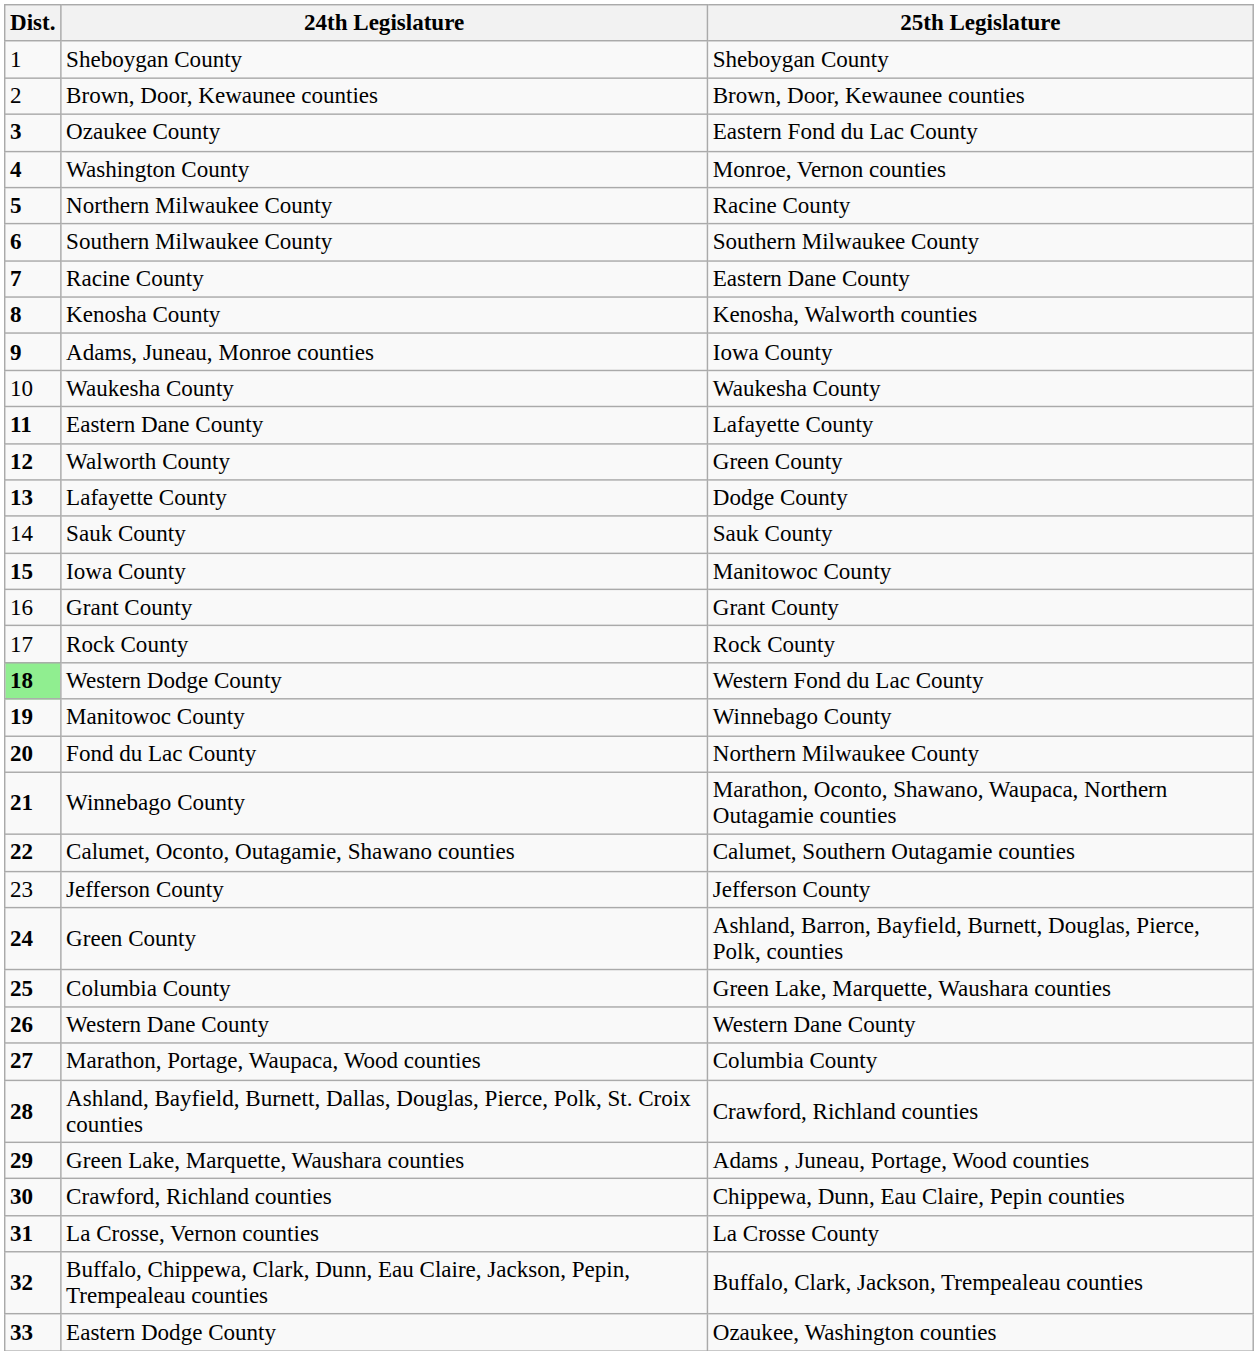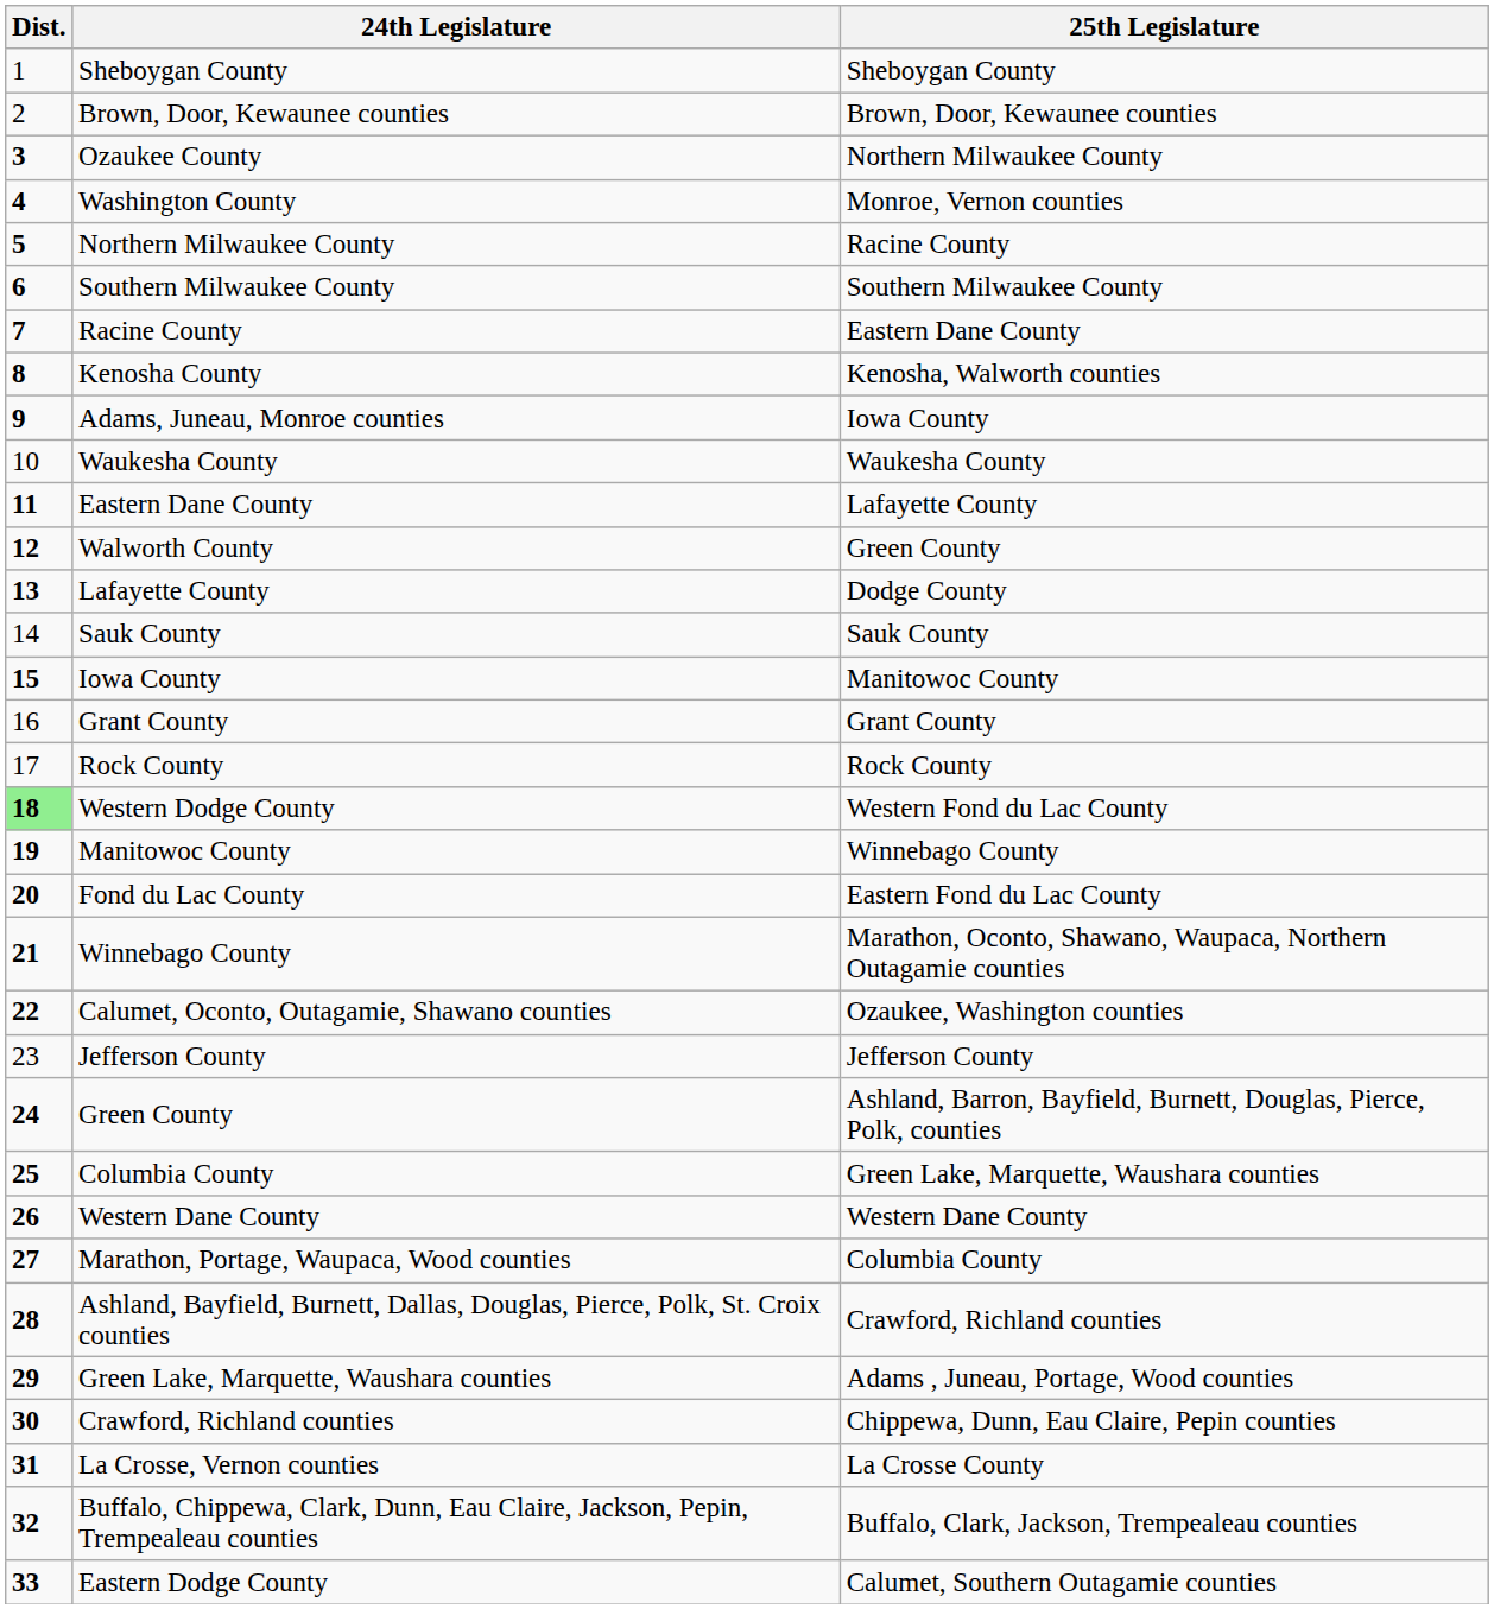Ozaukee County | 25th Legislature: Eastern Fond du Lac County -> Northern Milwaukee County
Fond du Lac County | 25th Legislature: Northern Milwaukee County -> Eastern Fond du Lac County
Calumet, Oconto, Outagamie, Shawano counties | 25th Legislature: Calumet, Southern Outagamie counties -> Ozaukee, Washington counties
Eastern Dodge County | 25th Legislature: Ozaukee, Washington counties -> Calumet, Southern Outagamie counties
